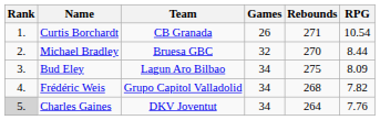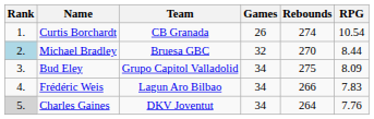Curtis Borchardt | Rebounds: 271 -> 274
Michael Bradley | Rank: no background -> lightblue background
Bud Eley | Team: Lagun Aro Bilbao -> Grupo Capitol Valladolid
Frédéric Weis | Team: Grupo Capitol Valladolid -> Lagun Aro Bilbao
Frédéric Weis | Rebounds: 268 -> 266
Frédéric Weis | RPG: 7.82 -> 7.83
